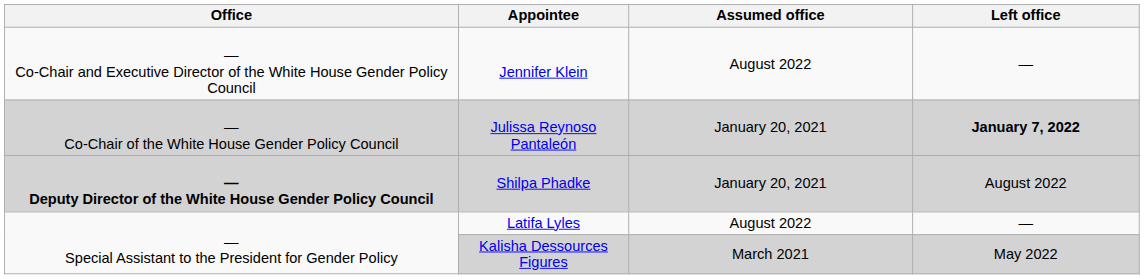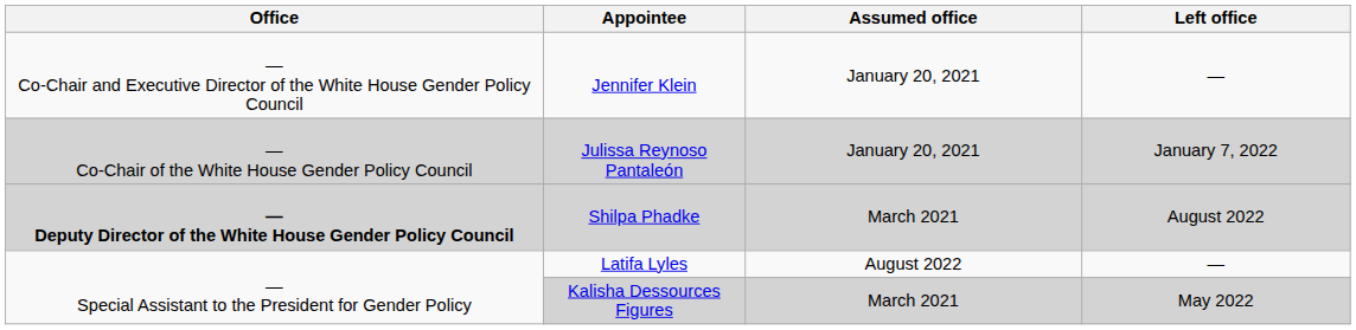Jennifer Klein | Assumed office: August 2022 -> January 20, 2021
Julissa Reynoso Pantaleón | Left office: bold -> normal
Shilpa Phadke | Assumed office: January 20, 2021 -> March 2021
